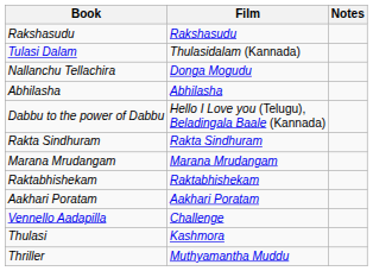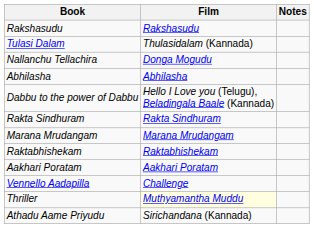- row: Thulasi | Kashmora
Thriller | Film: no background -> lightyellow background
+ row: Athadu Aame Priyudu | Sirichandana (Kannada)
